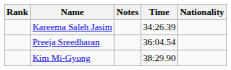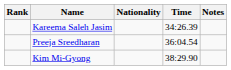columns swapped: Nationality <-> Notes
